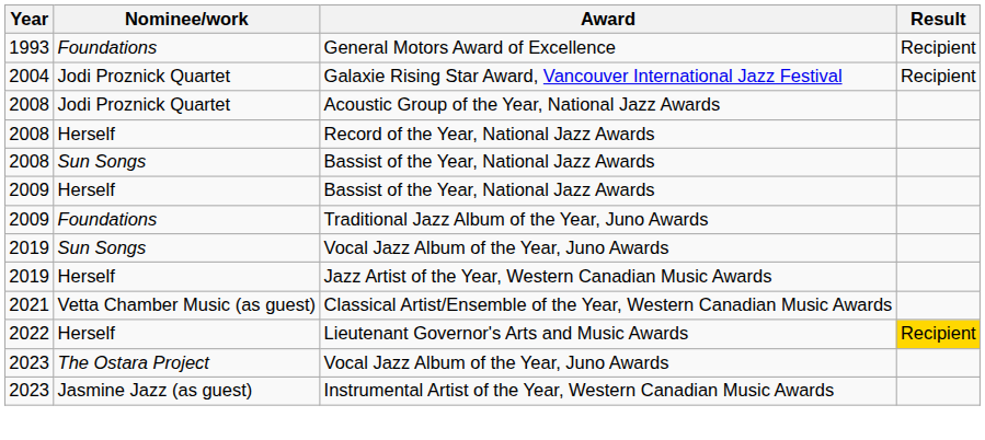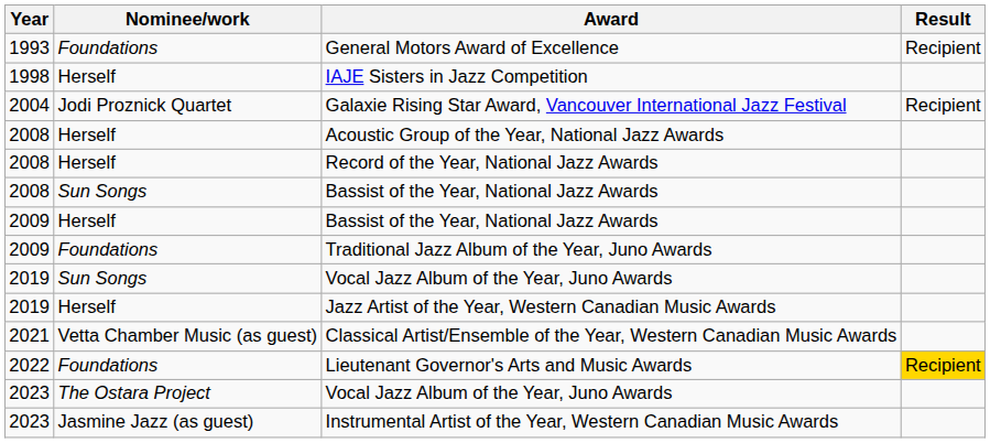+ row: 1998 | Herself | IAJE Sisters in Jazz Competition
Acoustic Group of the Year, National Jazz Awards | Nominee/work: Jodi Proznick Quartet -> Herself
Lieutenant Governor's Arts and Music Awards | Nominee/work: Herself -> Foundations
